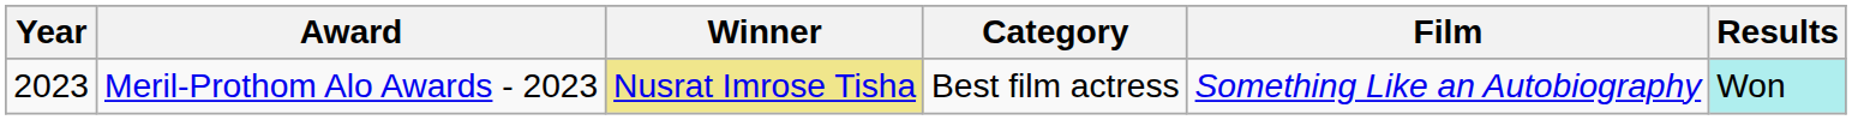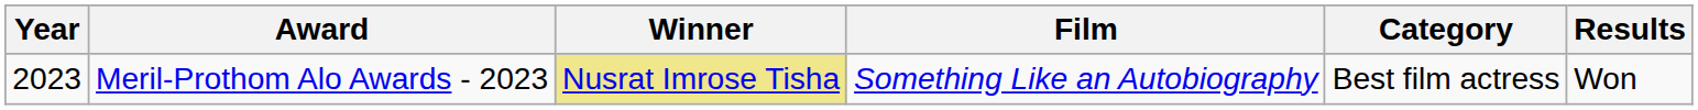columns swapped: Category <-> Film
Meril-Prothom Alo Awards - 2023 | Results: paleturquoise background -> no background
